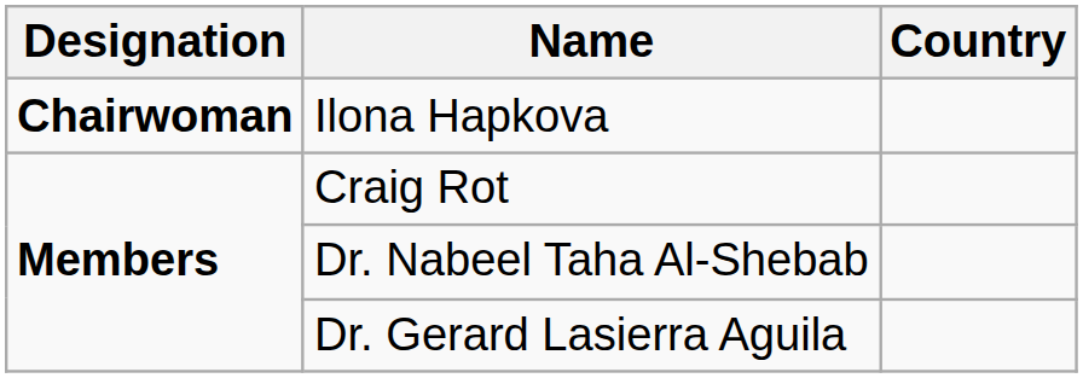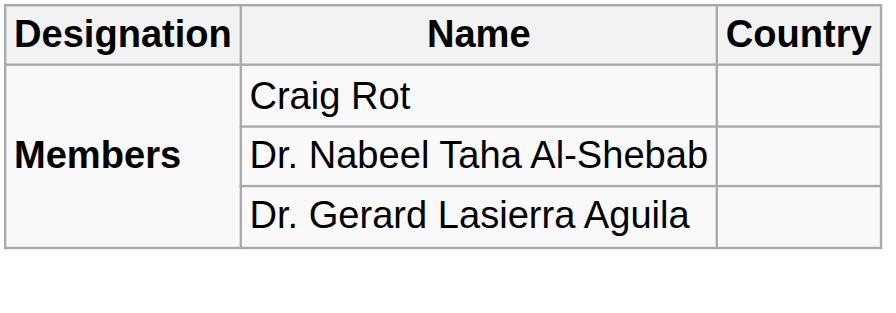- row: Chairwoman | Ilona Hapkova
